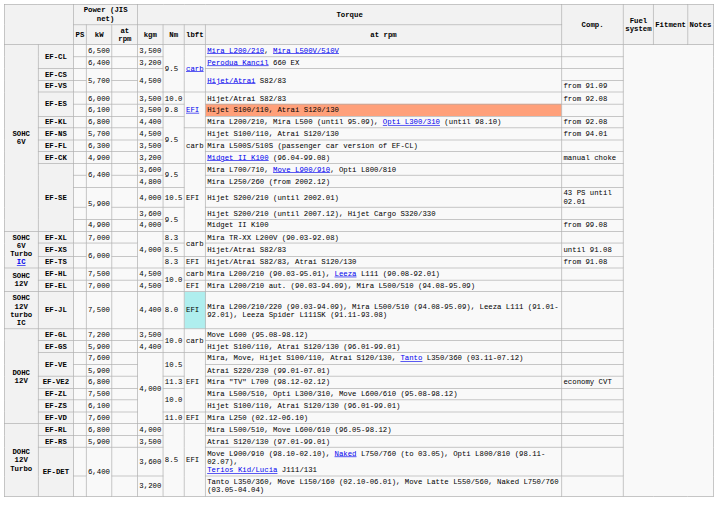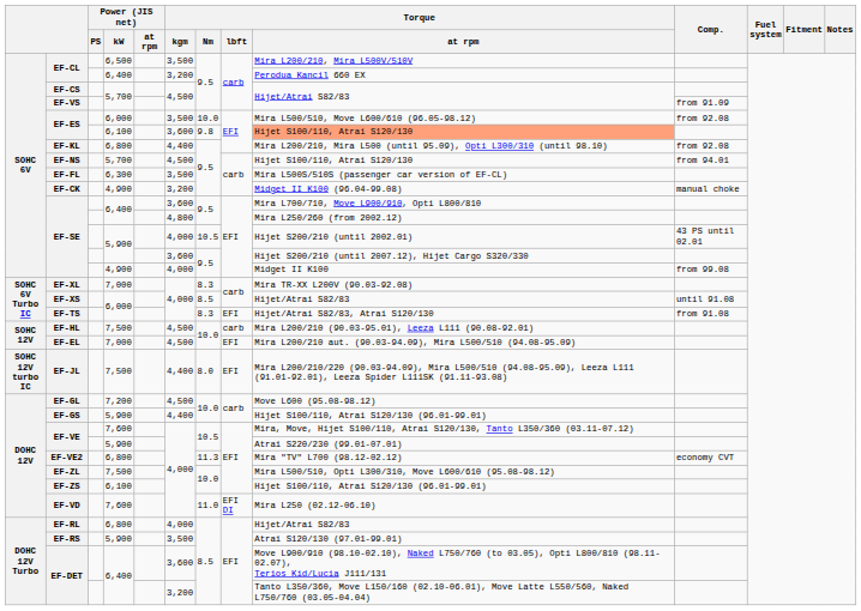EF-ES / 6,000 | Torque / at rpm: Hijet/Atrai S82/83 -> Mira L500/510, Move L600/610 (96.05-98.12)
EF-ES / 6,100 | Torque / kgm: 3,500 -> 3,600
EF-JL | Torque / lbft: paleturquoise background -> no background
EF-GL | Torque / kgm: 3,500 -> 4,500
EF-VD | Torque / lbft: EFI -> EFI DI
EF-RL | Torque / at rpm: Mira L500/510, Move L600/610 (96.05-98.12) -> Hijet/Atrai S82/83
